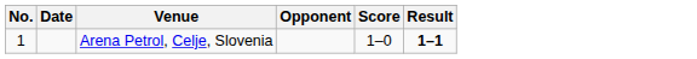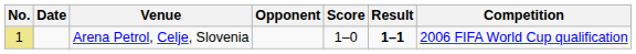+ column: Competition | 2006 FIFA World Cup qualification
Arena Petrol, Celje, Slovenia | No.: no background -> khaki background
